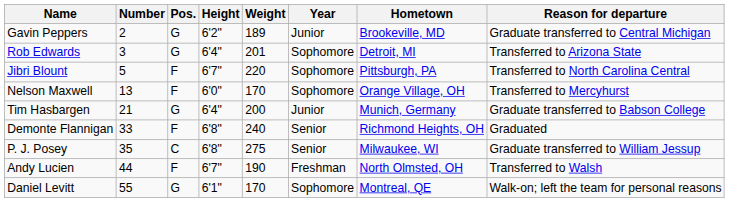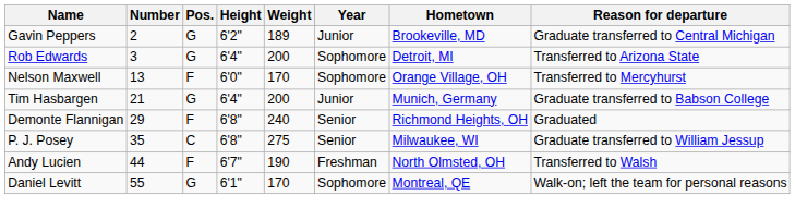Rob Edwards | Weight: 201 -> 200
- row: Jibri Blount | 5 | F | 6'7" | 220 | Sophomore | Pittsburgh, PA | Transferred to North Carolina Central
Demonte Flannigan | Number: 33 -> 29
